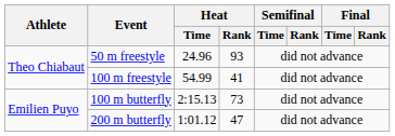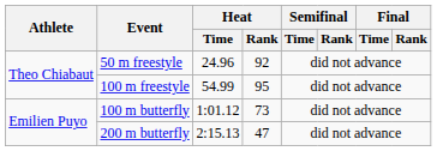50 m freestyle | Heat / Rank: 93 -> 92
100 m freestyle | Heat / Rank: 41 -> 95
100 m butterfly | Heat / Time: 2:15.13 -> 1:01.12
200 m butterfly | Heat / Time: 1:01.12 -> 2:15.13
